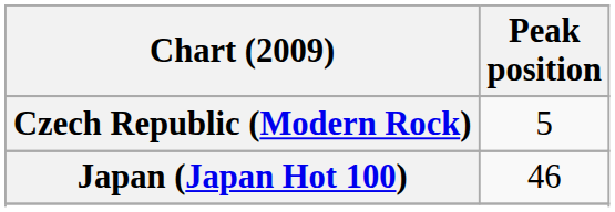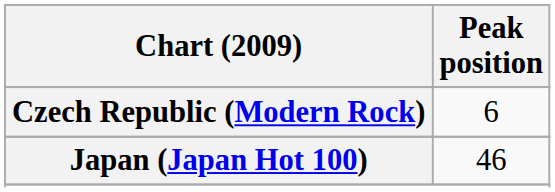Czech Republic (Modern Rock) | Peak position: 5 -> 6
